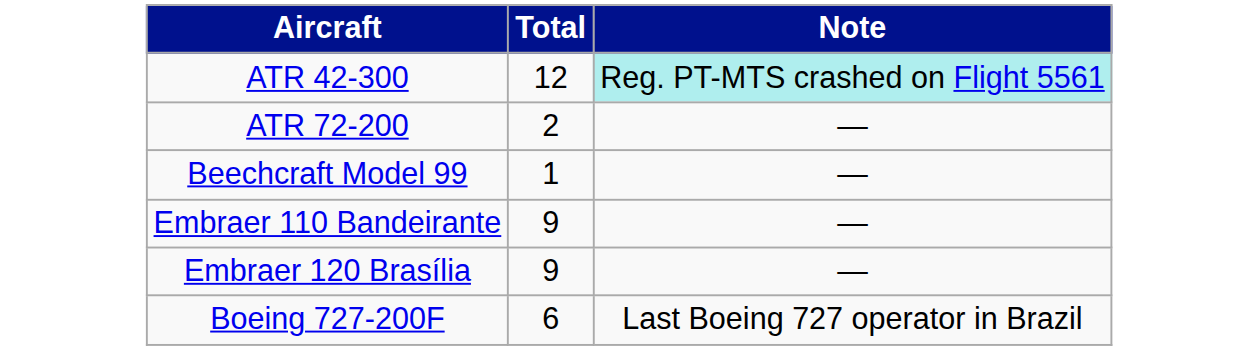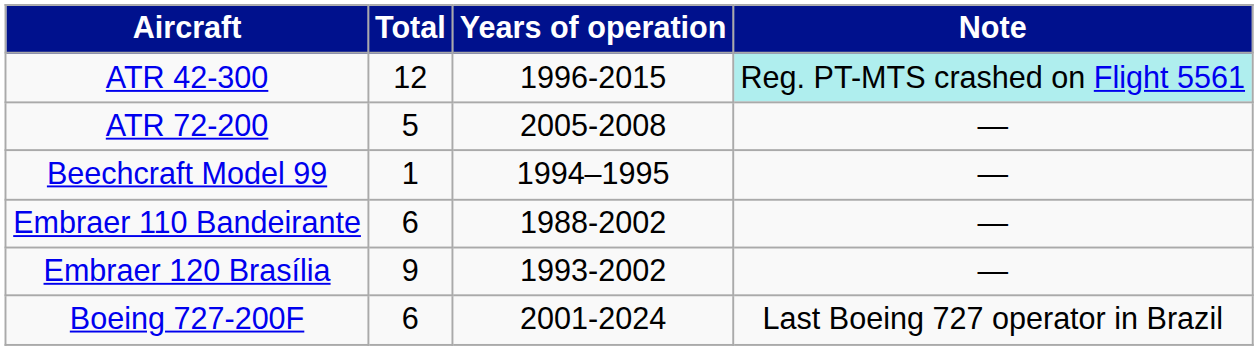+ column: Years of operation | 1996-2015 | 2005-2008 | 1994–1995 | 1988-2002 | 1993-2002 | 2001-2024
ATR 72-200 | Total: 2 -> 5
Embraer 110 Bandeirante | Total: 9 -> 6
